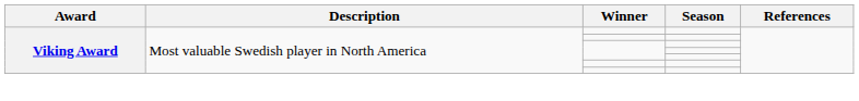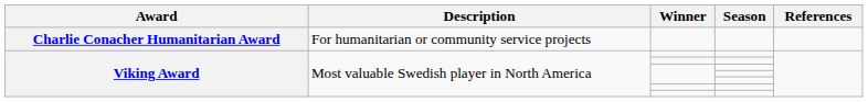+ row: Charlie Conacher Humanitarian Award | For humanitarian or community service projects
